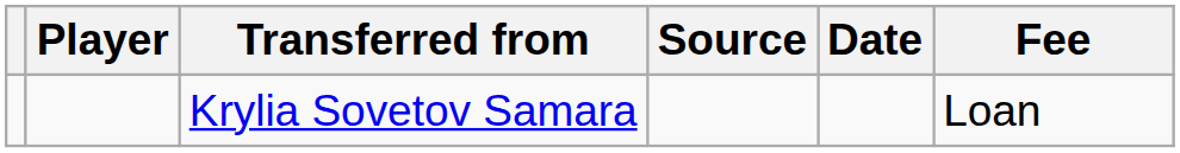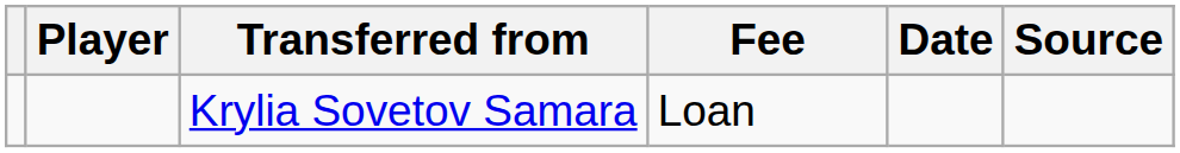columns swapped: Fee <-> Source
